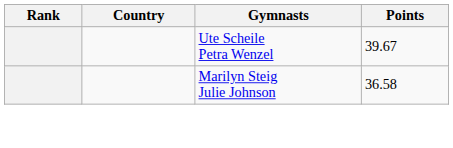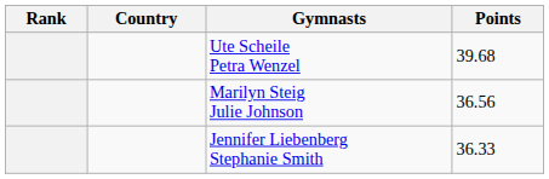Ute Scheile Petra Wenzel | Points: 39.67 -> 39.68
Marilyn Steig Julie Johnson | Points: 36.58 -> 36.56
+ row: Jennifer Liebenberg Stephanie Smith | 36.33
